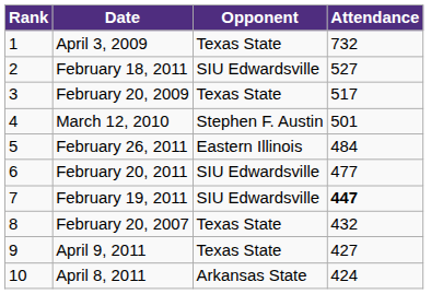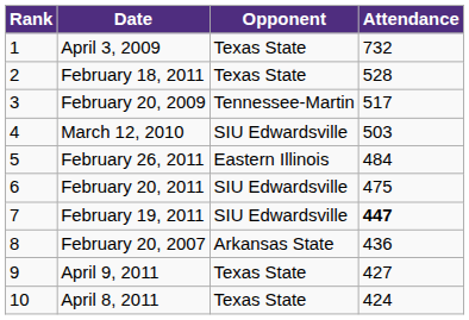February 18, 2011 | Opponent: SIU Edwardsville -> Texas State
February 18, 2011 | Attendance: 527 -> 528
February 20, 2009 | Opponent: Texas State -> Tennessee-Martin
March 12, 2010 | Opponent: Stephen F. Austin -> SIU Edwardsville
March 12, 2010 | Attendance: 501 -> 503
February 20, 2011 | Attendance: 477 -> 475
February 20, 2007 | Opponent: Texas State -> Arkansas State
February 20, 2007 | Attendance: 432 -> 436
April 8, 2011 | Opponent: Arkansas State -> Texas State
